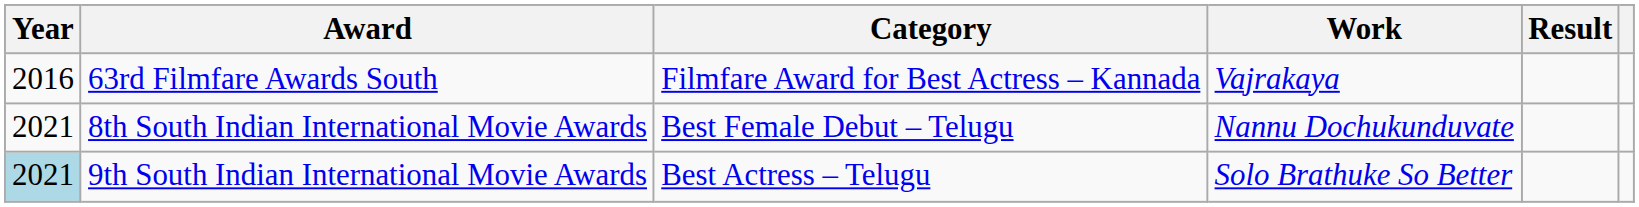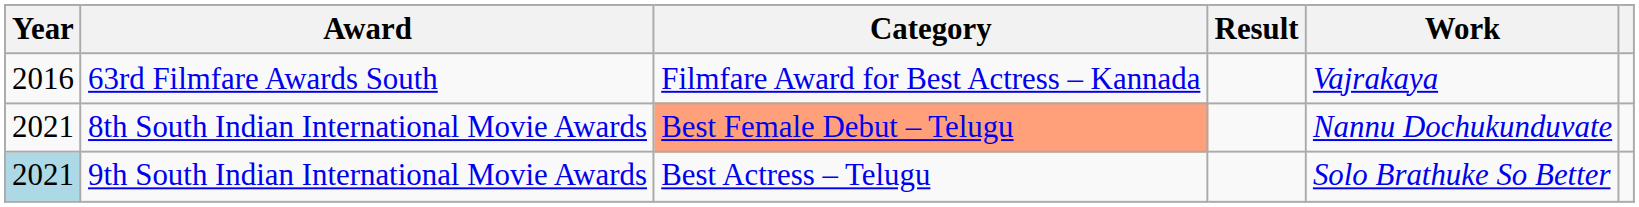columns swapped: Work <-> Result
8th South Indian International Movie Awards | Category: no background -> lightsalmon background
